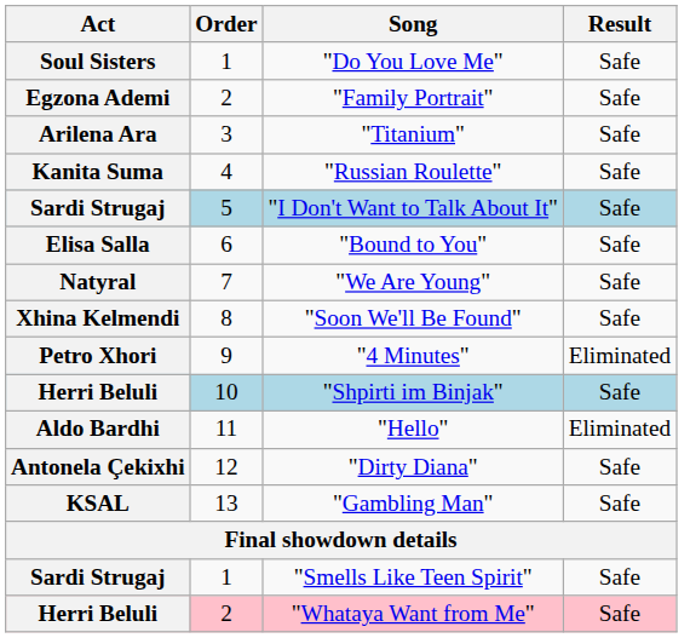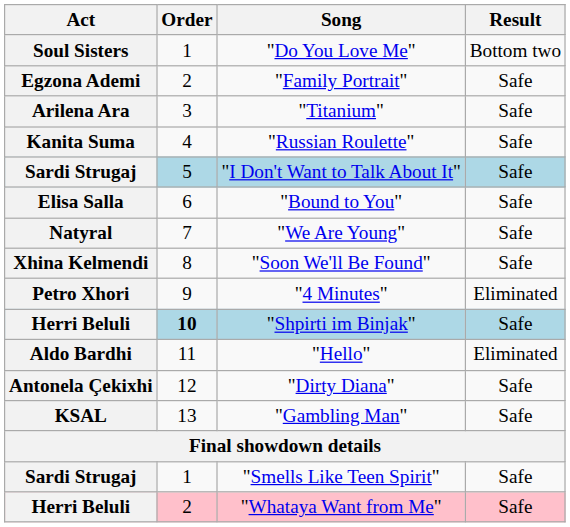"Do You Love Me" | Result: Safe -> Bottom two
"Shpirti im Binjak" | Order: normal -> bold
